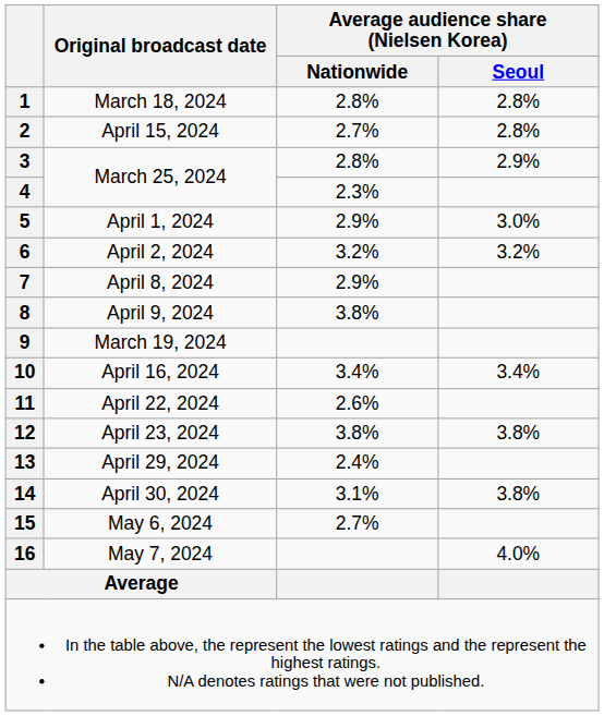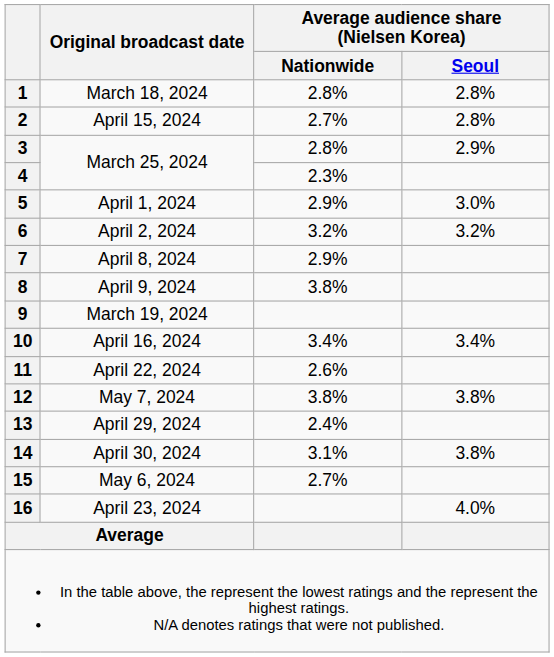12 | Original broadcast date: April 23, 2024 -> May 7, 2024
16 | Original broadcast date: May 7, 2024 -> April 23, 2024
